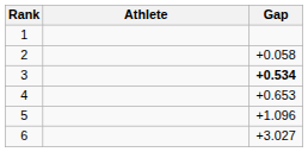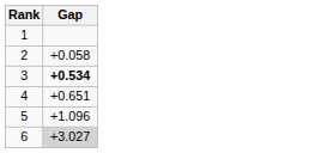- column: Athlete
4 | Gap: +0.653 -> +0.651
6 | Gap: no background -> lightgrey background
